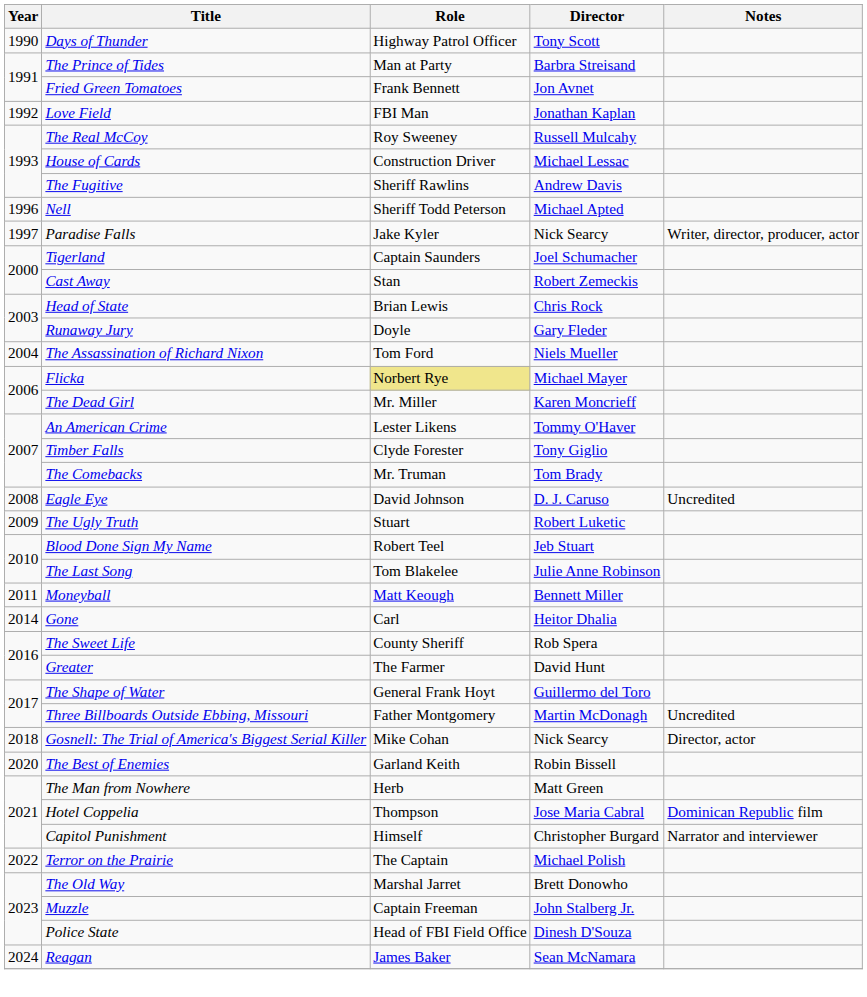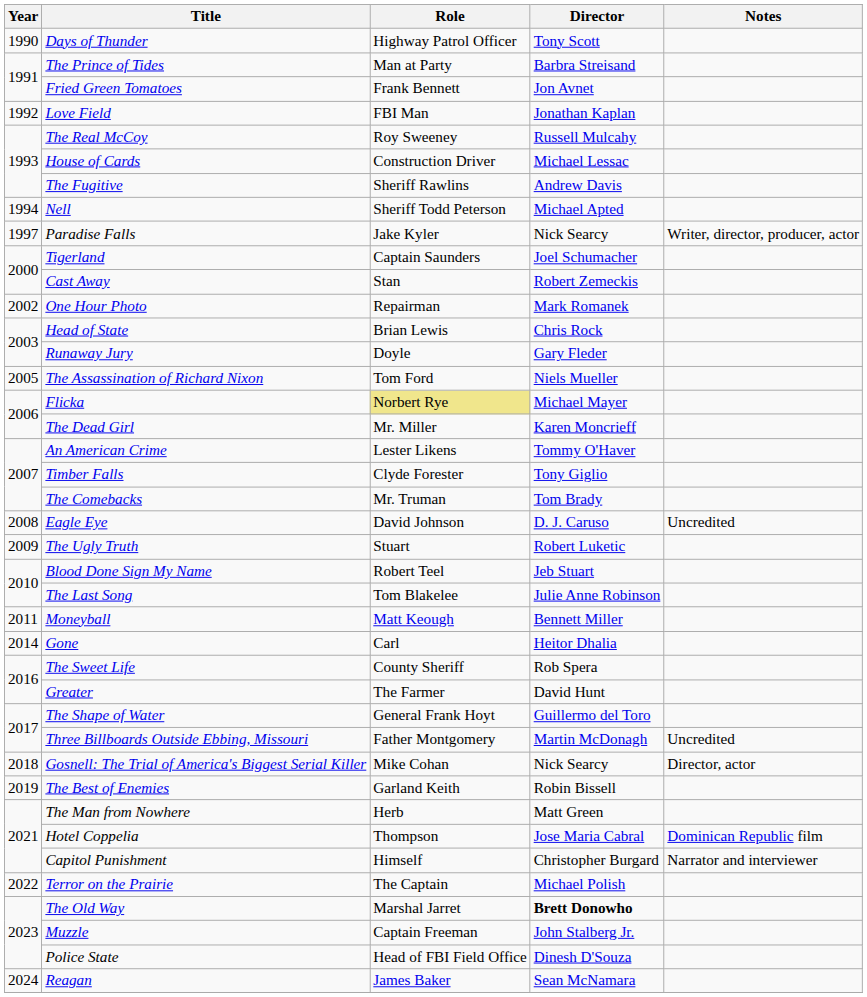Nell | Year: 1996 -> 1994
+ row: 2002 | One Hour Photo | Repairman | Mark Romanek
The Assassination of Richard Nixon | Year: 2004 -> 2005
The Best of Enemies | Year: 2020 -> 2019
The Old Way | Director: normal -> bold
